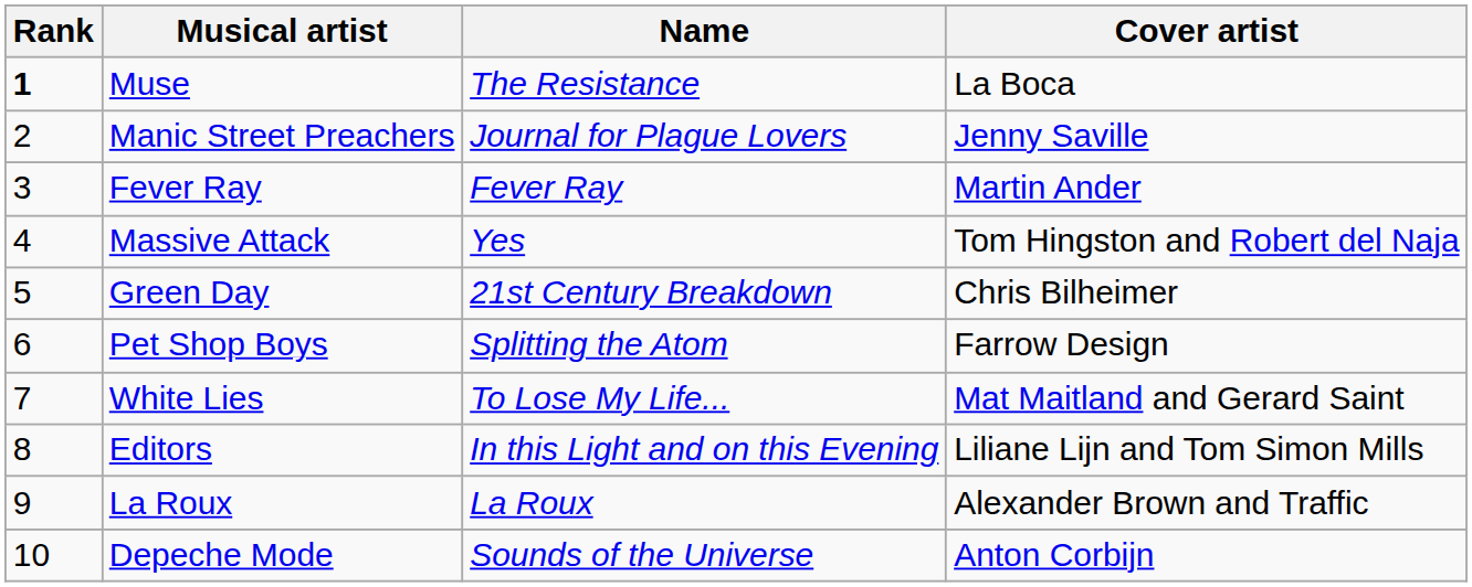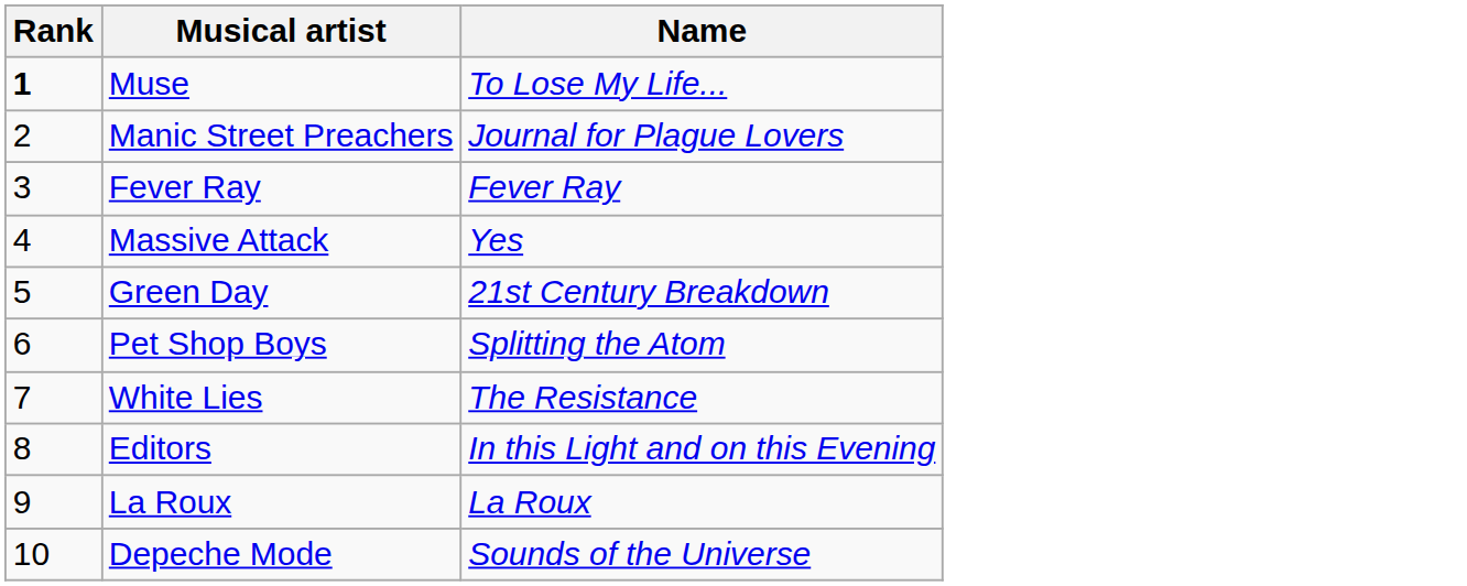- column: Cover artist | La Boca | Jenny Saville | Martin Ander | Tom Hingston and Robert del Naja | Chris Bilheimer | Farrow Design | Mat Maitland and Gerard Saint | Liliane Lijn and Tom Simon Mills | Alexander Brown and Traffic | Anton Corbijn
Muse | Name: The Resistance -> To Lose My Life...
White Lies | Name: To Lose My Life... -> The Resistance
